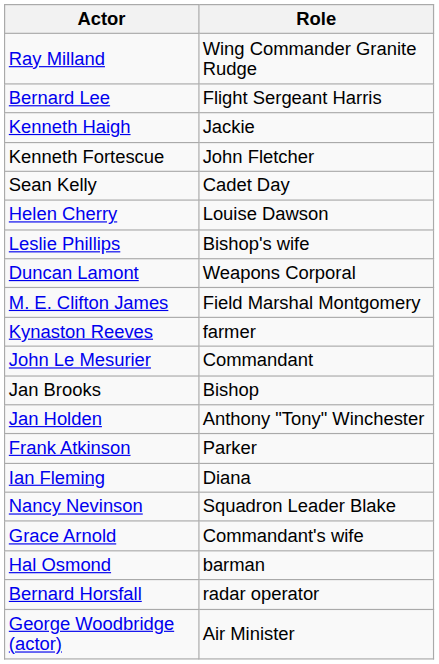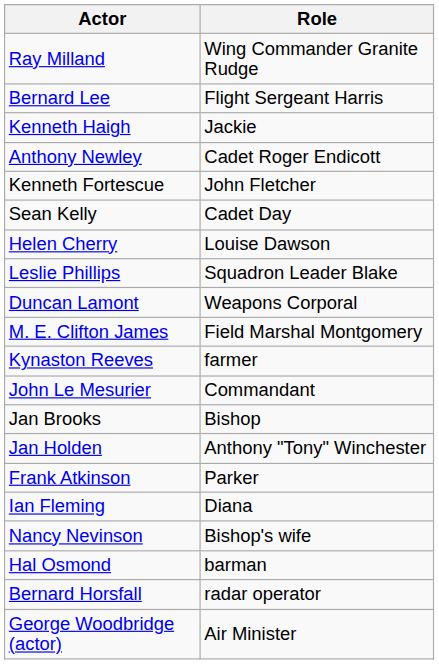+ row: Anthony Newley | Cadet Roger Endicott
Leslie Phillips | Role: Bishop's wife -> Squadron Leader Blake
Nancy Nevinson | Role: Squadron Leader Blake -> Bishop's wife
- row: Grace Arnold | Commandant's wife
